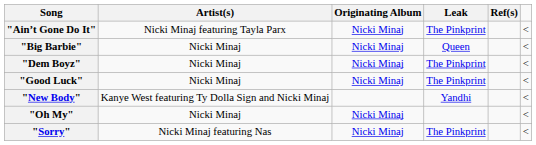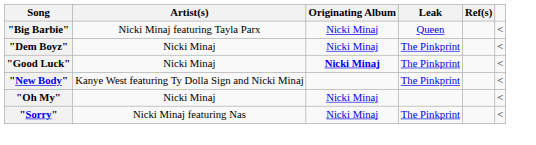- row: "Ain’t Gone Do It" | Nicki Minaj featuring Tayla Parx | Nicki Minaj | The Pinkprint | <
"Big Barbie" | Artist(s): Nicki Minaj -> Nicki Minaj featuring Tayla Parx
"Good Luck" | Originating Album: normal -> bold
"New Body" | Leak: Yandhi -> The Pinkprint
